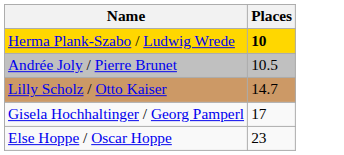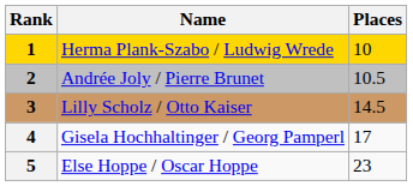+ column: Rank | 1 | 2 | 3 | 4 | 5
Herma Plank-Szabo / Ludwig Wrede | Places: bold -> normal
Lilly Scholz / Otto Kaiser | Places: 14.7 -> 14.5
